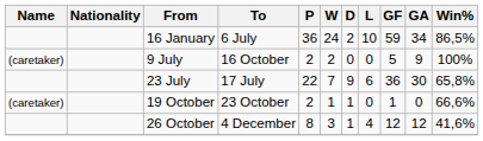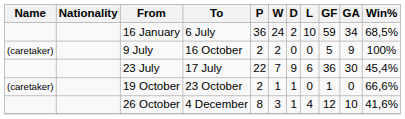16 January | Win%: 86,5% -> 68,5%
23 July | Win%: 65,8% -> 45,4%
26 October | GA: 12 -> 10
